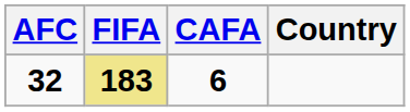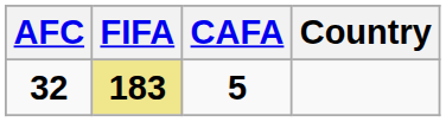32 | CAFA: 6 -> 5
